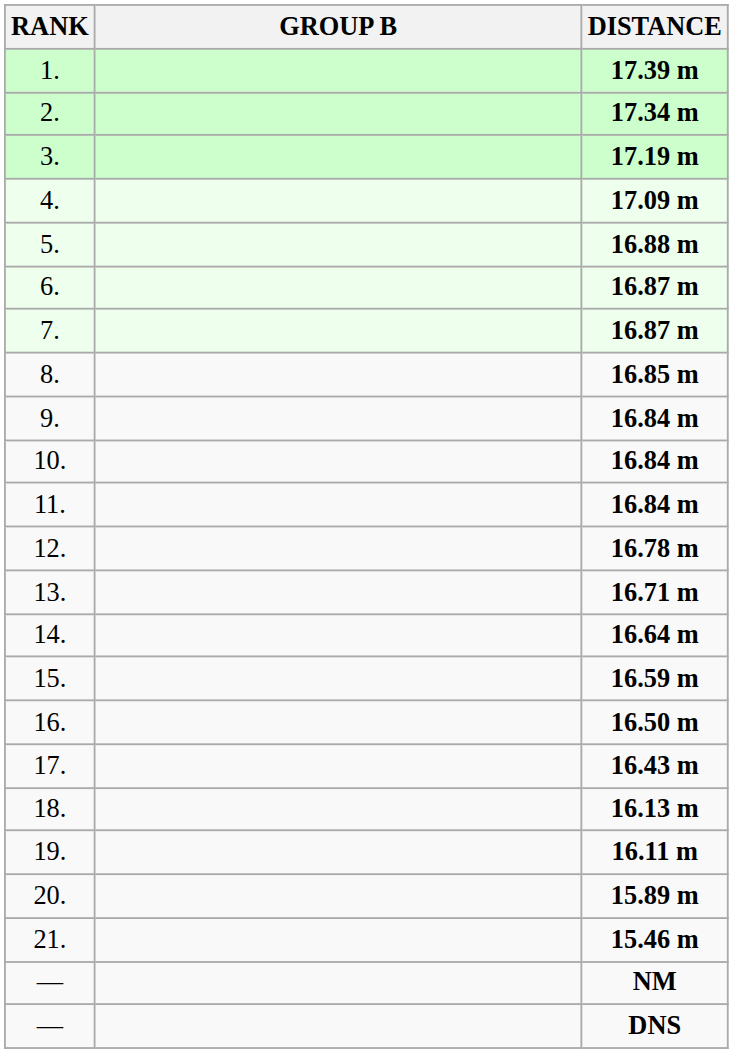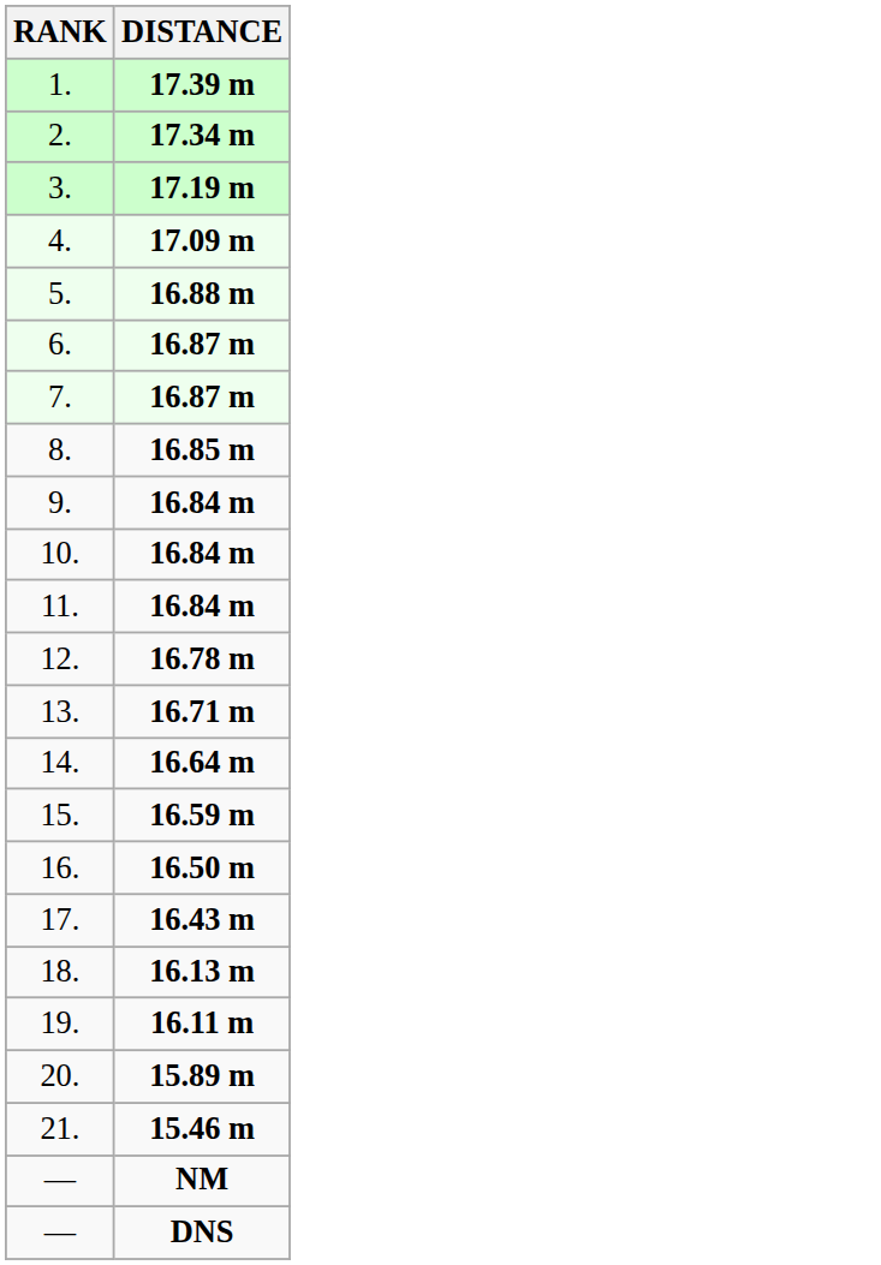- column: GROUP B
